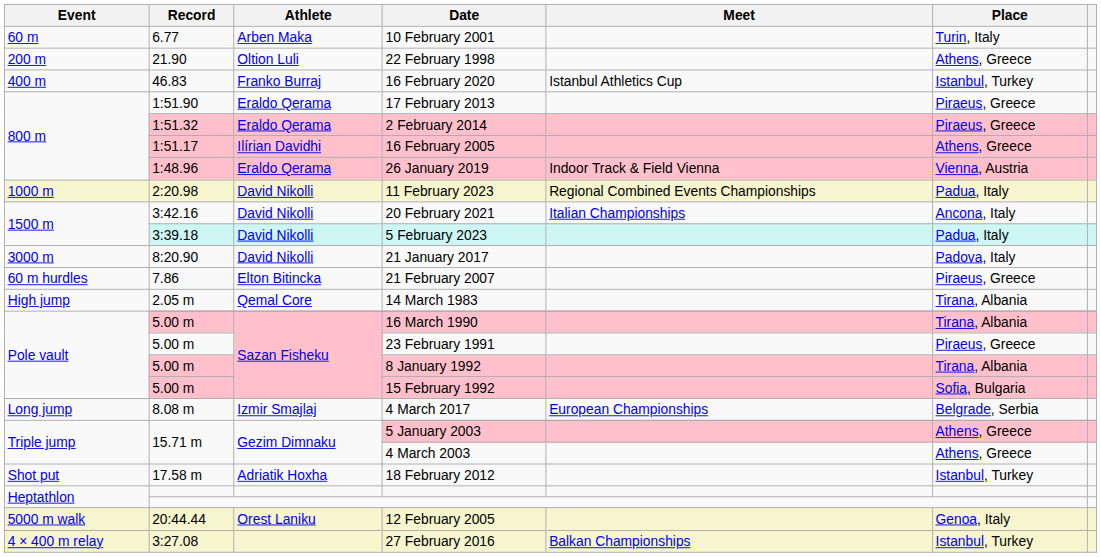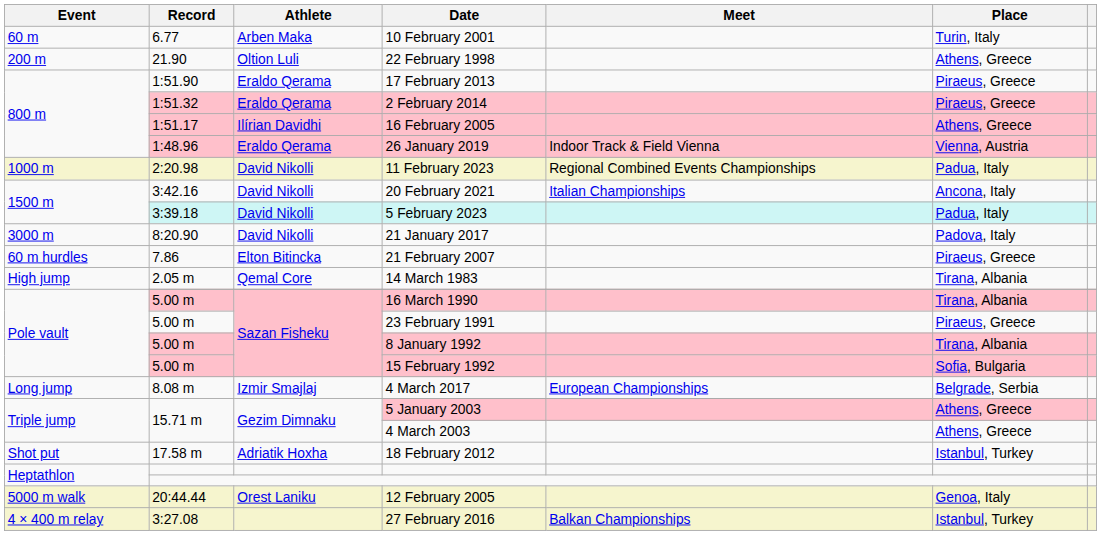- row: 400 m | 46.83 | Franko Burraj | 16 February 2020 | Istanbul Athletics Cup | Istanbul, Turkey
